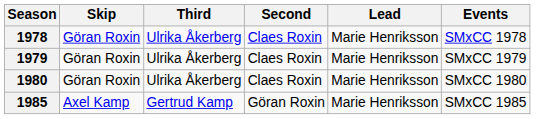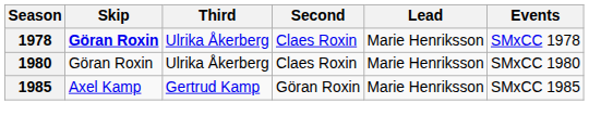1978 | Skip: normal -> bold
- row: 1979 | Göran Roxin | Ulrika Åkerberg | Claes Roxin | Marie Henriksson | SMxCC 1979
